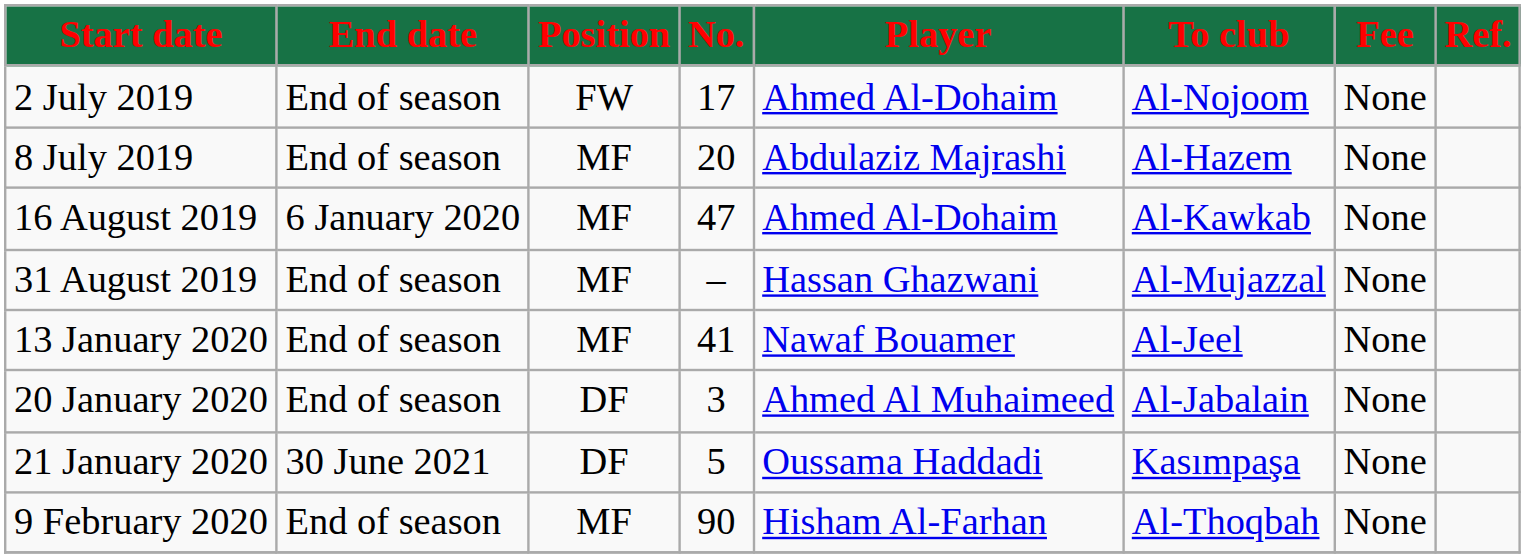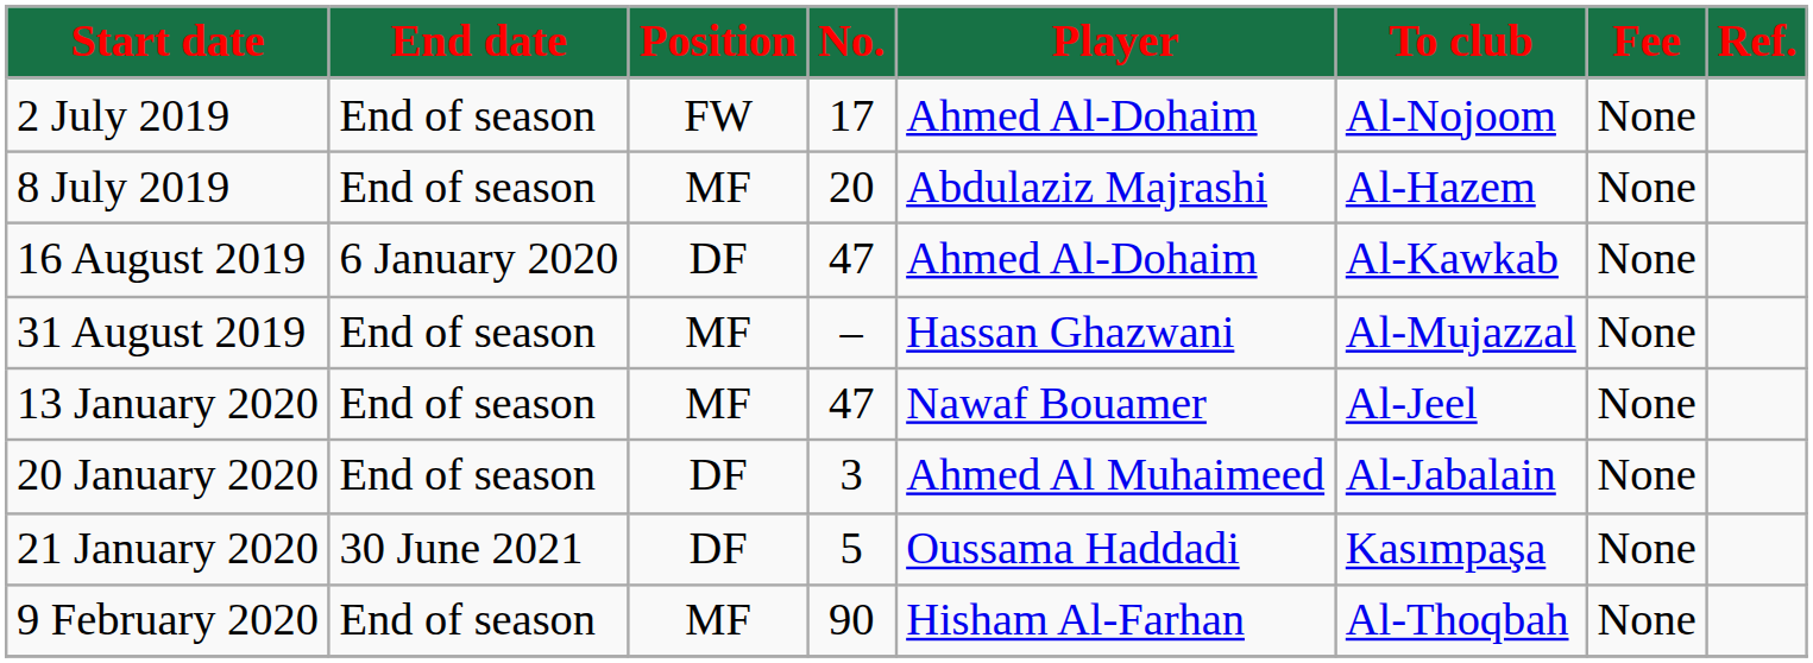16 August 2019 | Position: MF -> DF
13 January 2020 | No.: 41 -> 47
